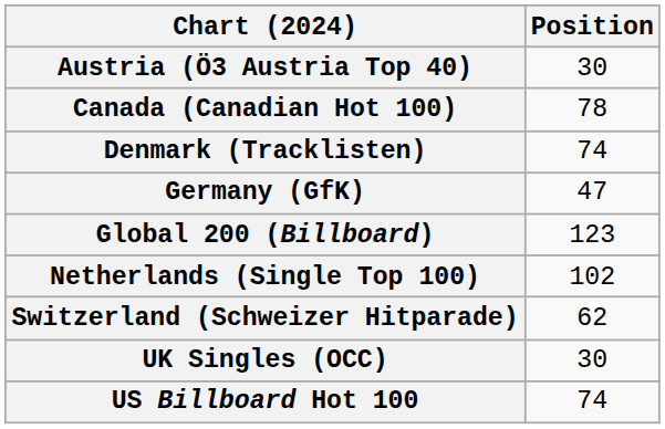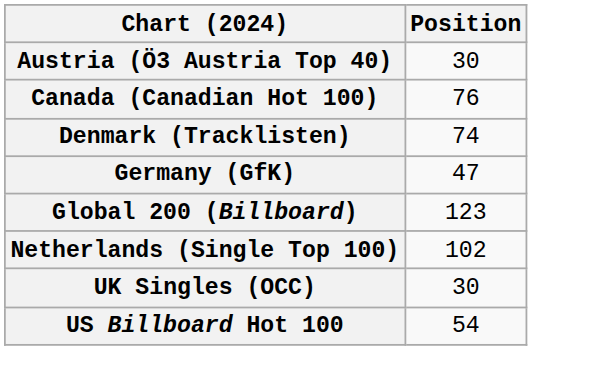Canada (Canadian Hot 100) | Position: 78 -> 76
- row: Switzerland (Schweizer Hitparade) | 62
US Billboard Hot 100 | Position: 74 -> 54
